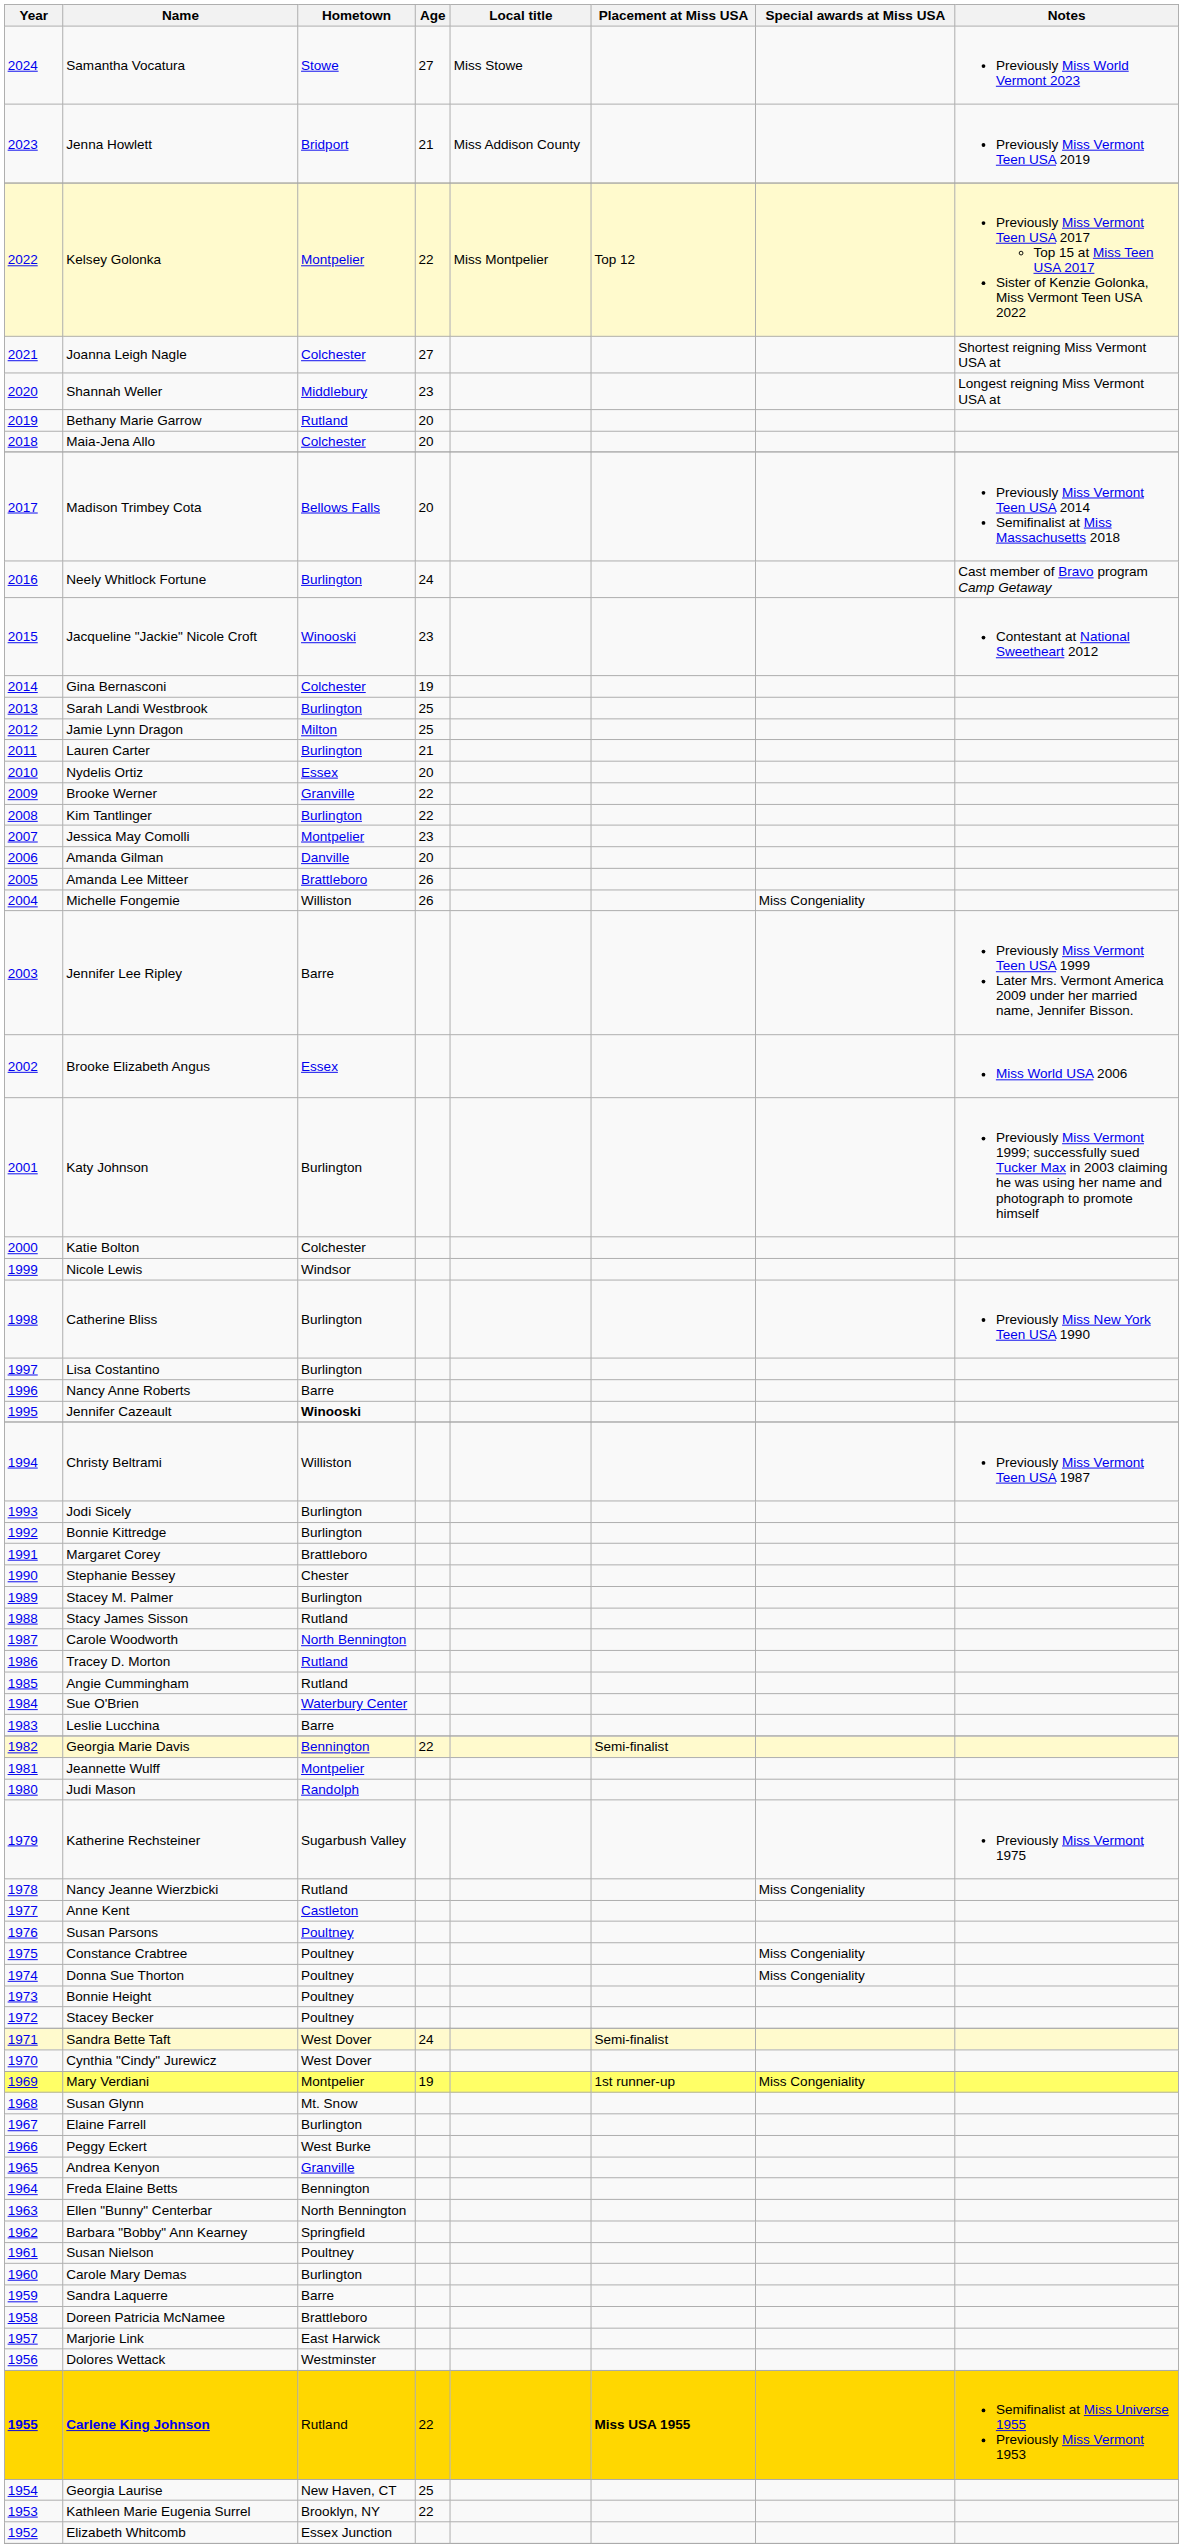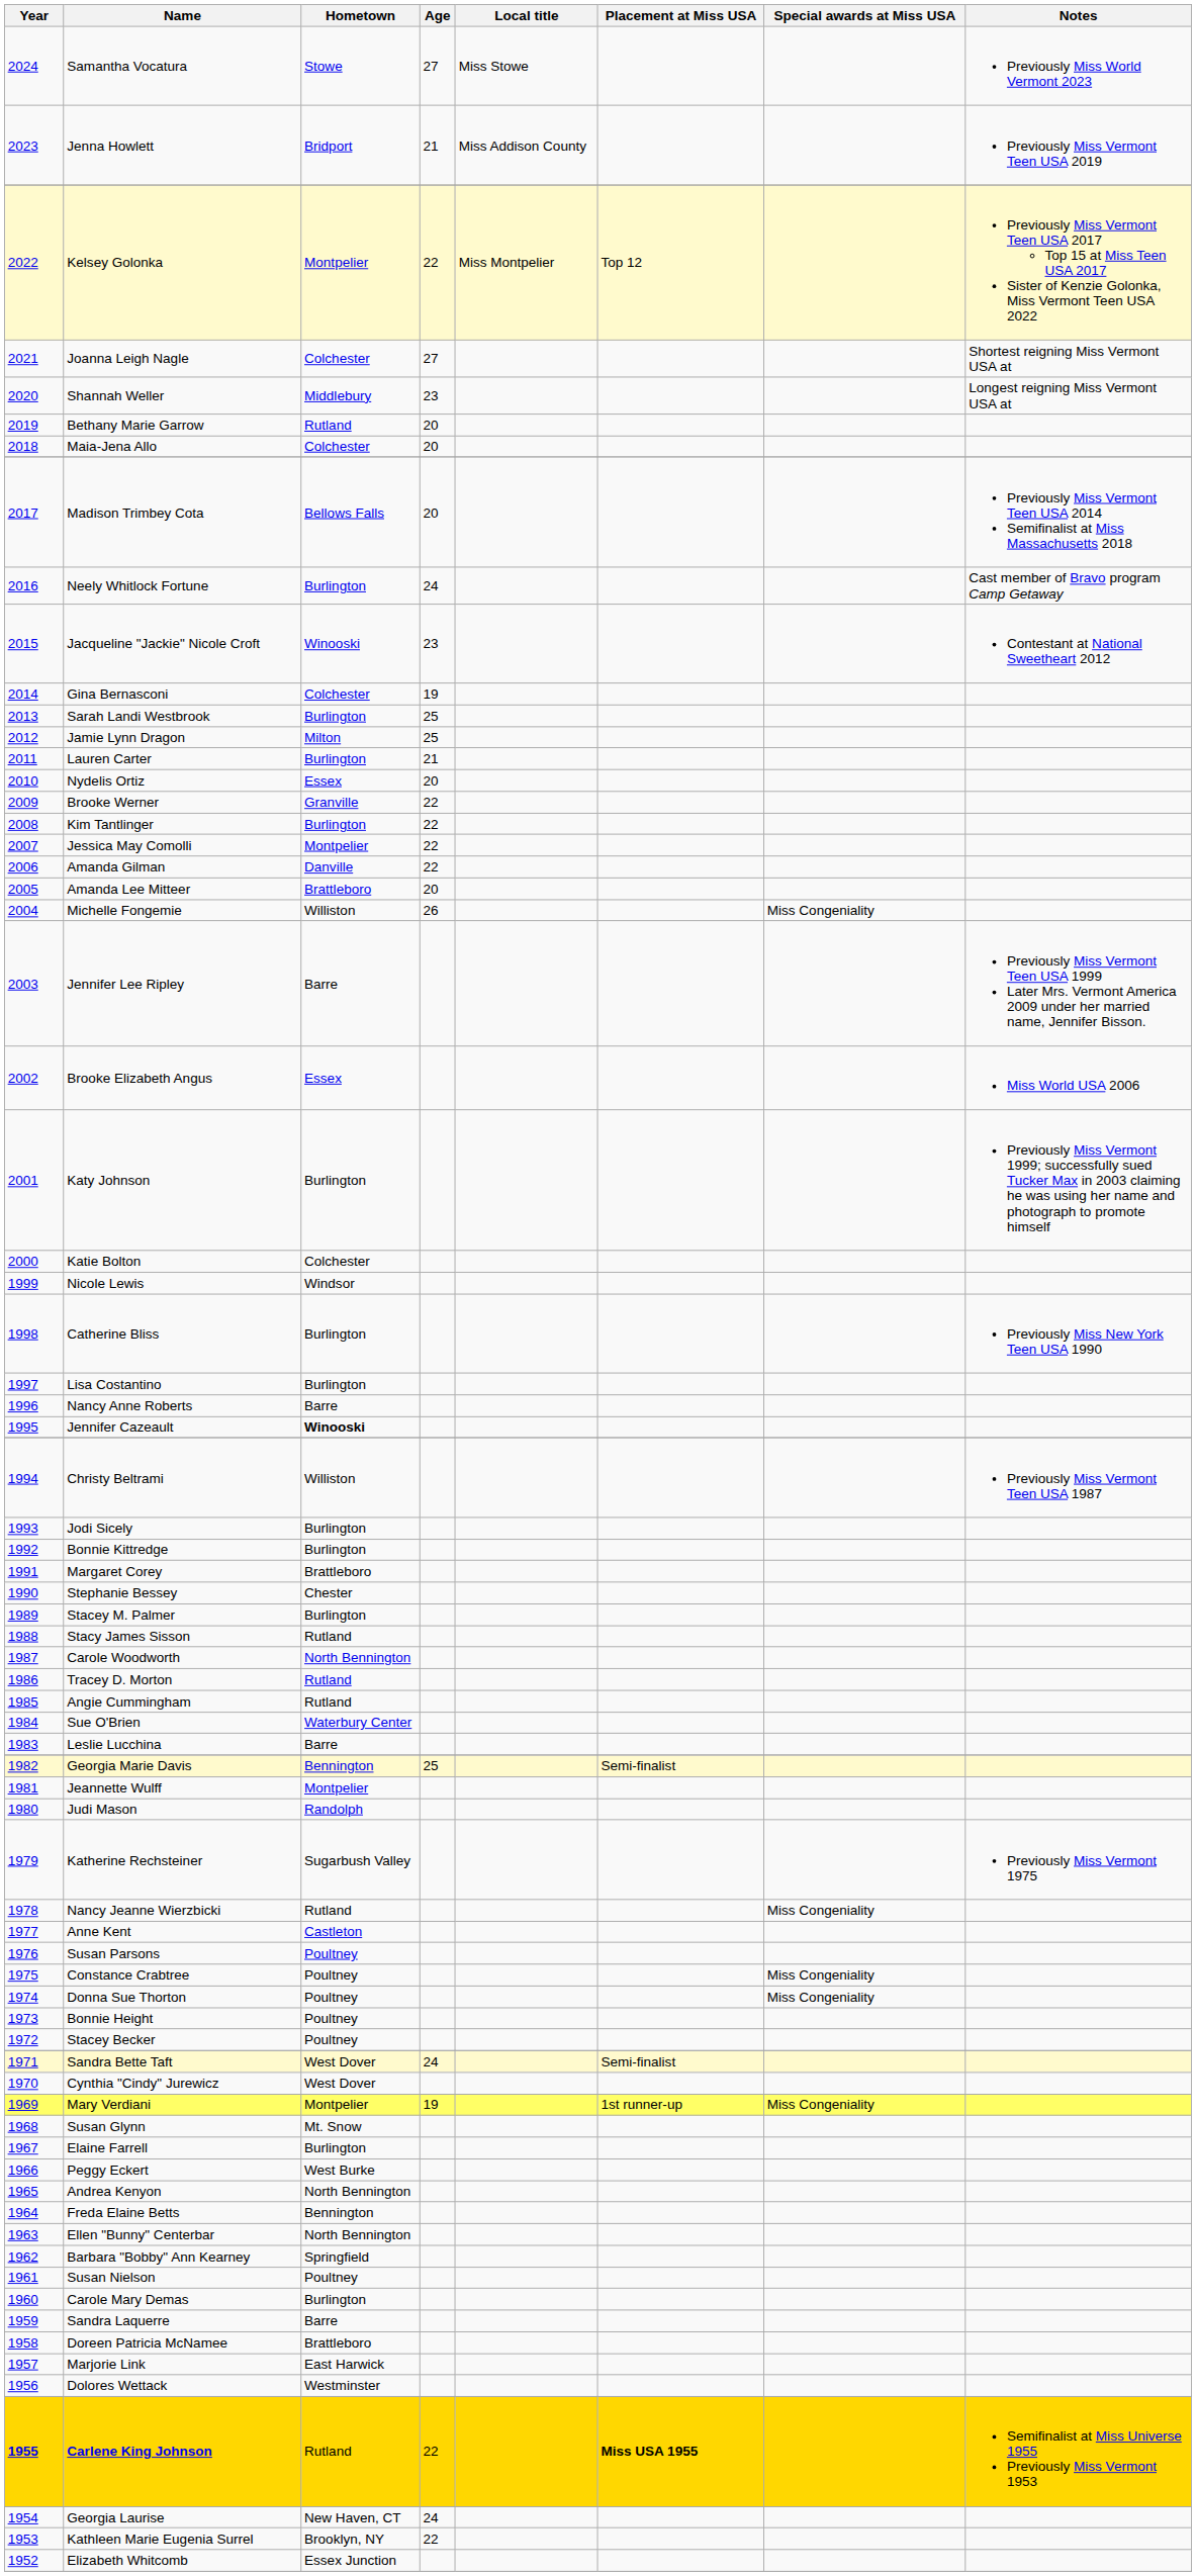Jessica May Comolli | Age: 23 -> 22
Amanda Gilman | Age: 20 -> 22
Amanda Lee Mitteer | Age: 26 -> 20
Georgia Marie Davis | Age: 22 -> 25
Andrea Kenyon | Hometown: Granville -> North Bennington
Georgia Laurise | Age: 25 -> 24
